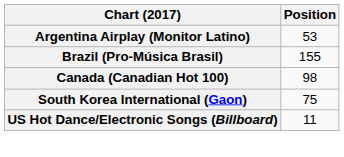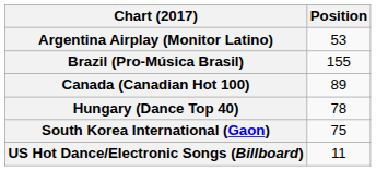Canada (Canadian Hot 100) | Position: 98 -> 89
+ row: Hungary (Dance Top 40) | 78
